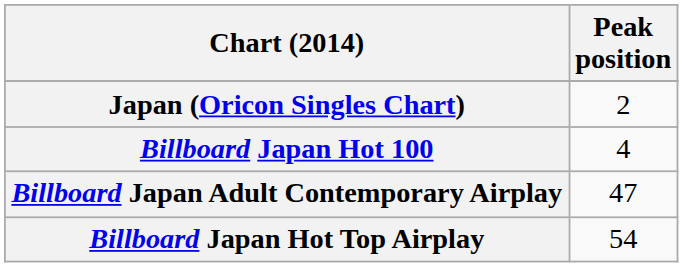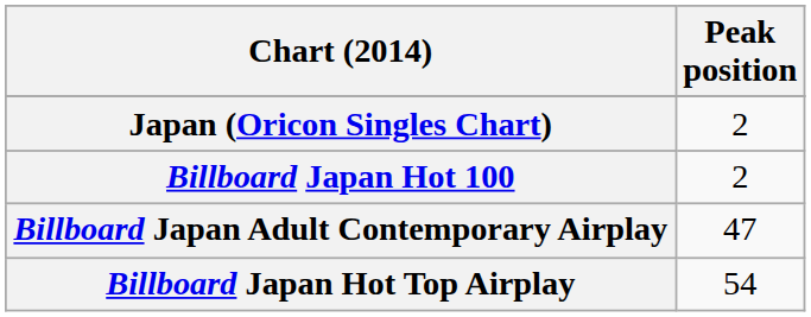Billboard Japan Hot 100 | Peak position: 4 -> 2
